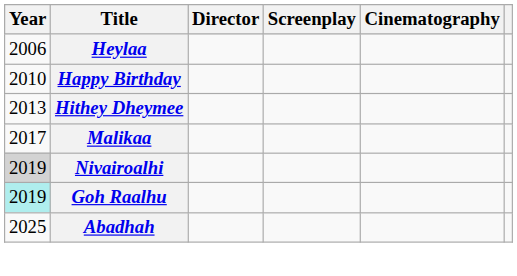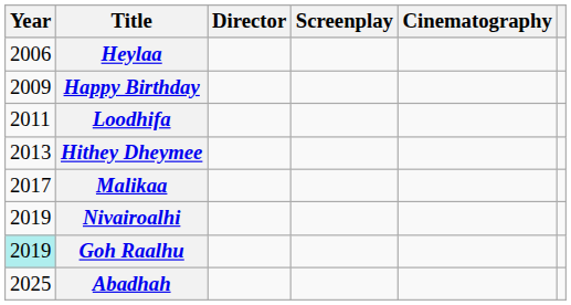Happy Birthday | Year: 2010 -> 2009
+ row: 2011 | Loodhifa
Nivairoalhi | Year: lightgrey background -> no background
